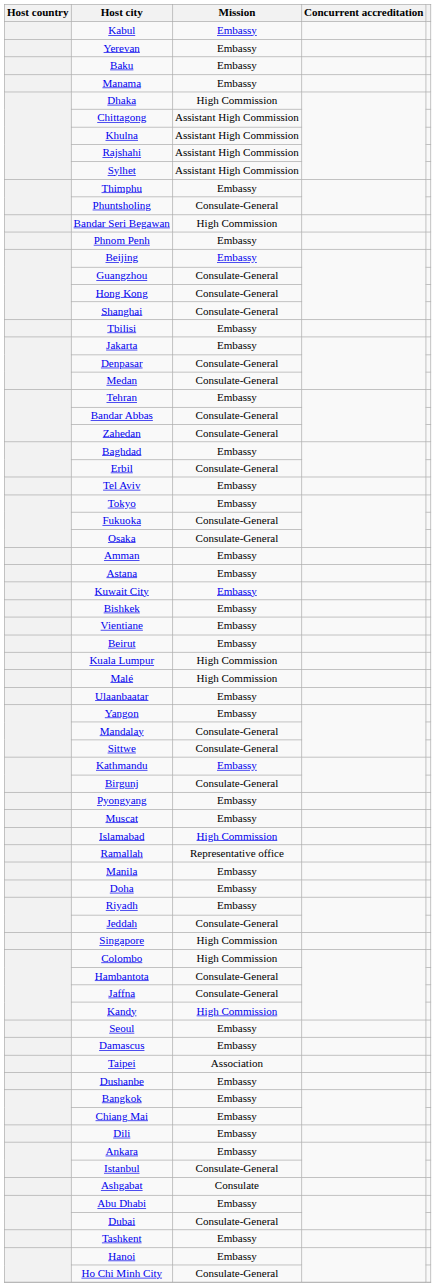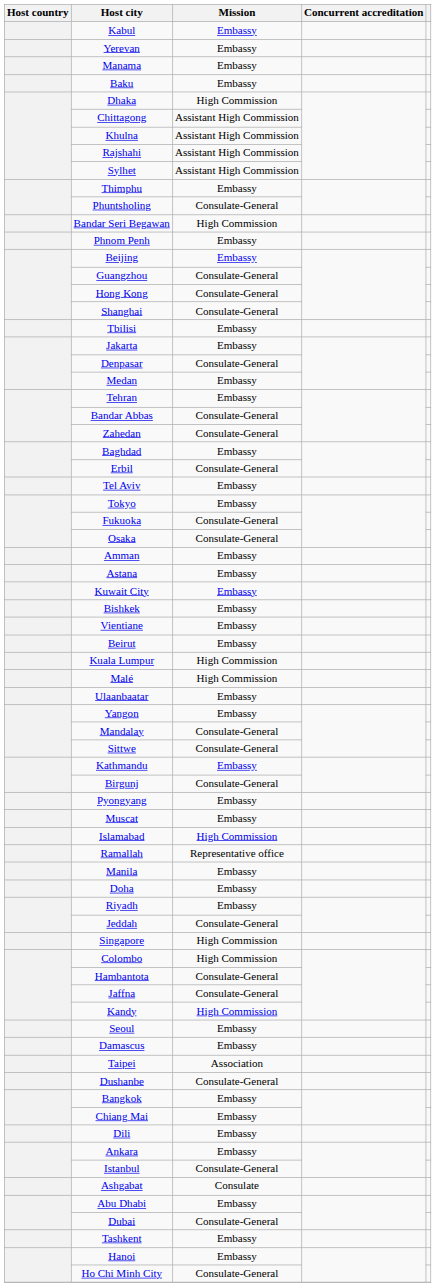rows swapped: Baku <-> Manama
Medan | Mission: Consulate-General -> Embassy
Dushanbe | Mission: Embassy -> Consulate-General
